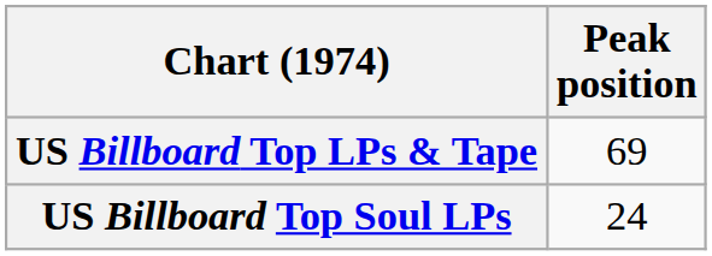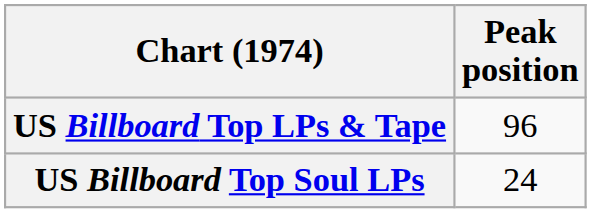US Billboard Top LPs & Tape | Peak position: 69 -> 96
